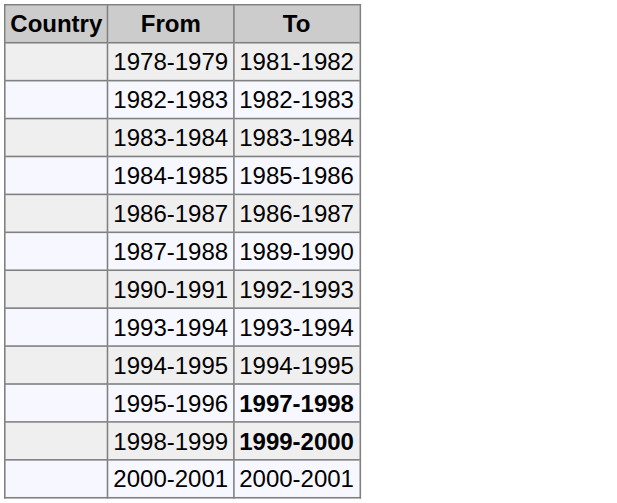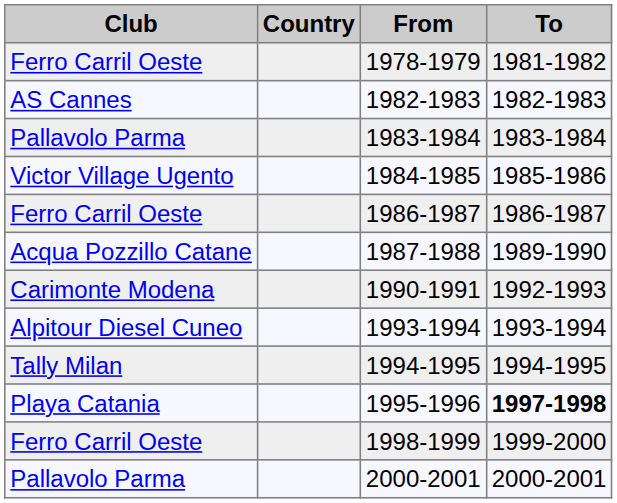+ column: Club | Ferro Carril Oeste | AS Cannes | Pallavolo Parma | Victor Village Ugento | Ferro Carril Oeste | Acqua Pozzillo Catane | Carimonte Modena | Alpitour Diesel Cuneo | Tally Milan | Playa Catania | Ferro Carril Oeste | Pallavolo Parma
1998-1999 | To: bold -> normal
